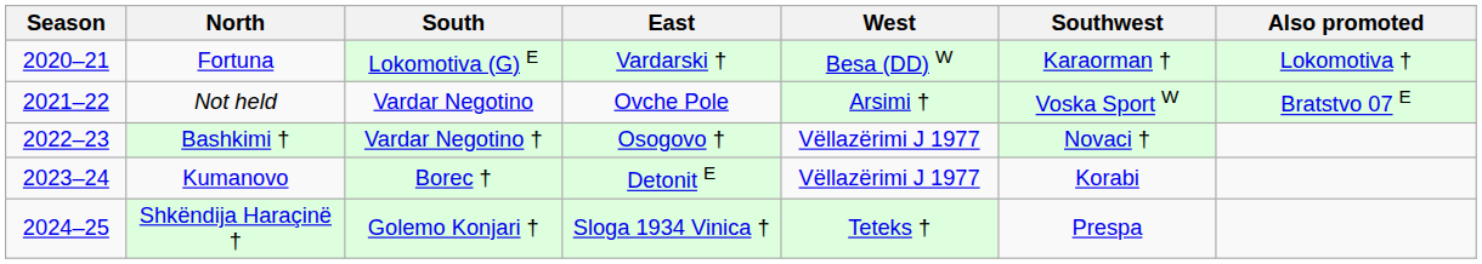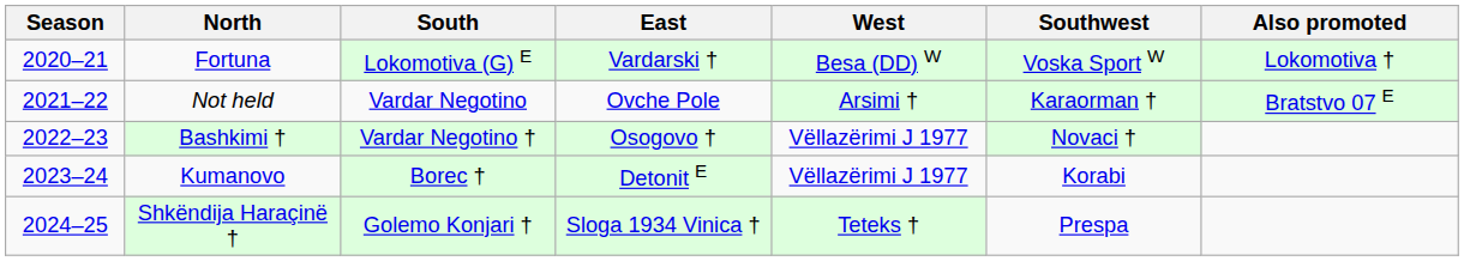Fortuna | Southwest: Karaorman † -> Voska Sport W
Not held | Southwest: Voska Sport W -> Karaorman †
